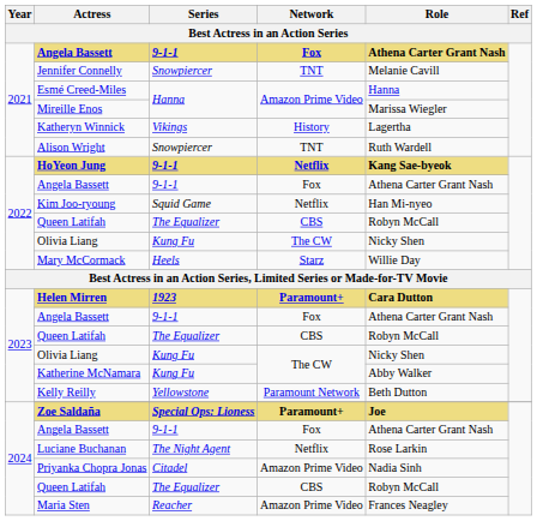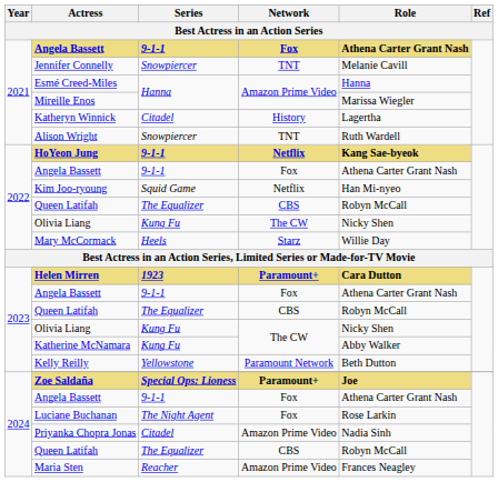Katheryn Winnick | Series: Vikings -> Citadel
Luciane Buchanan | Network: Netflix -> Fox
